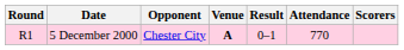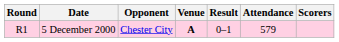5 December 2000 | Attendance: 770 -> 579
